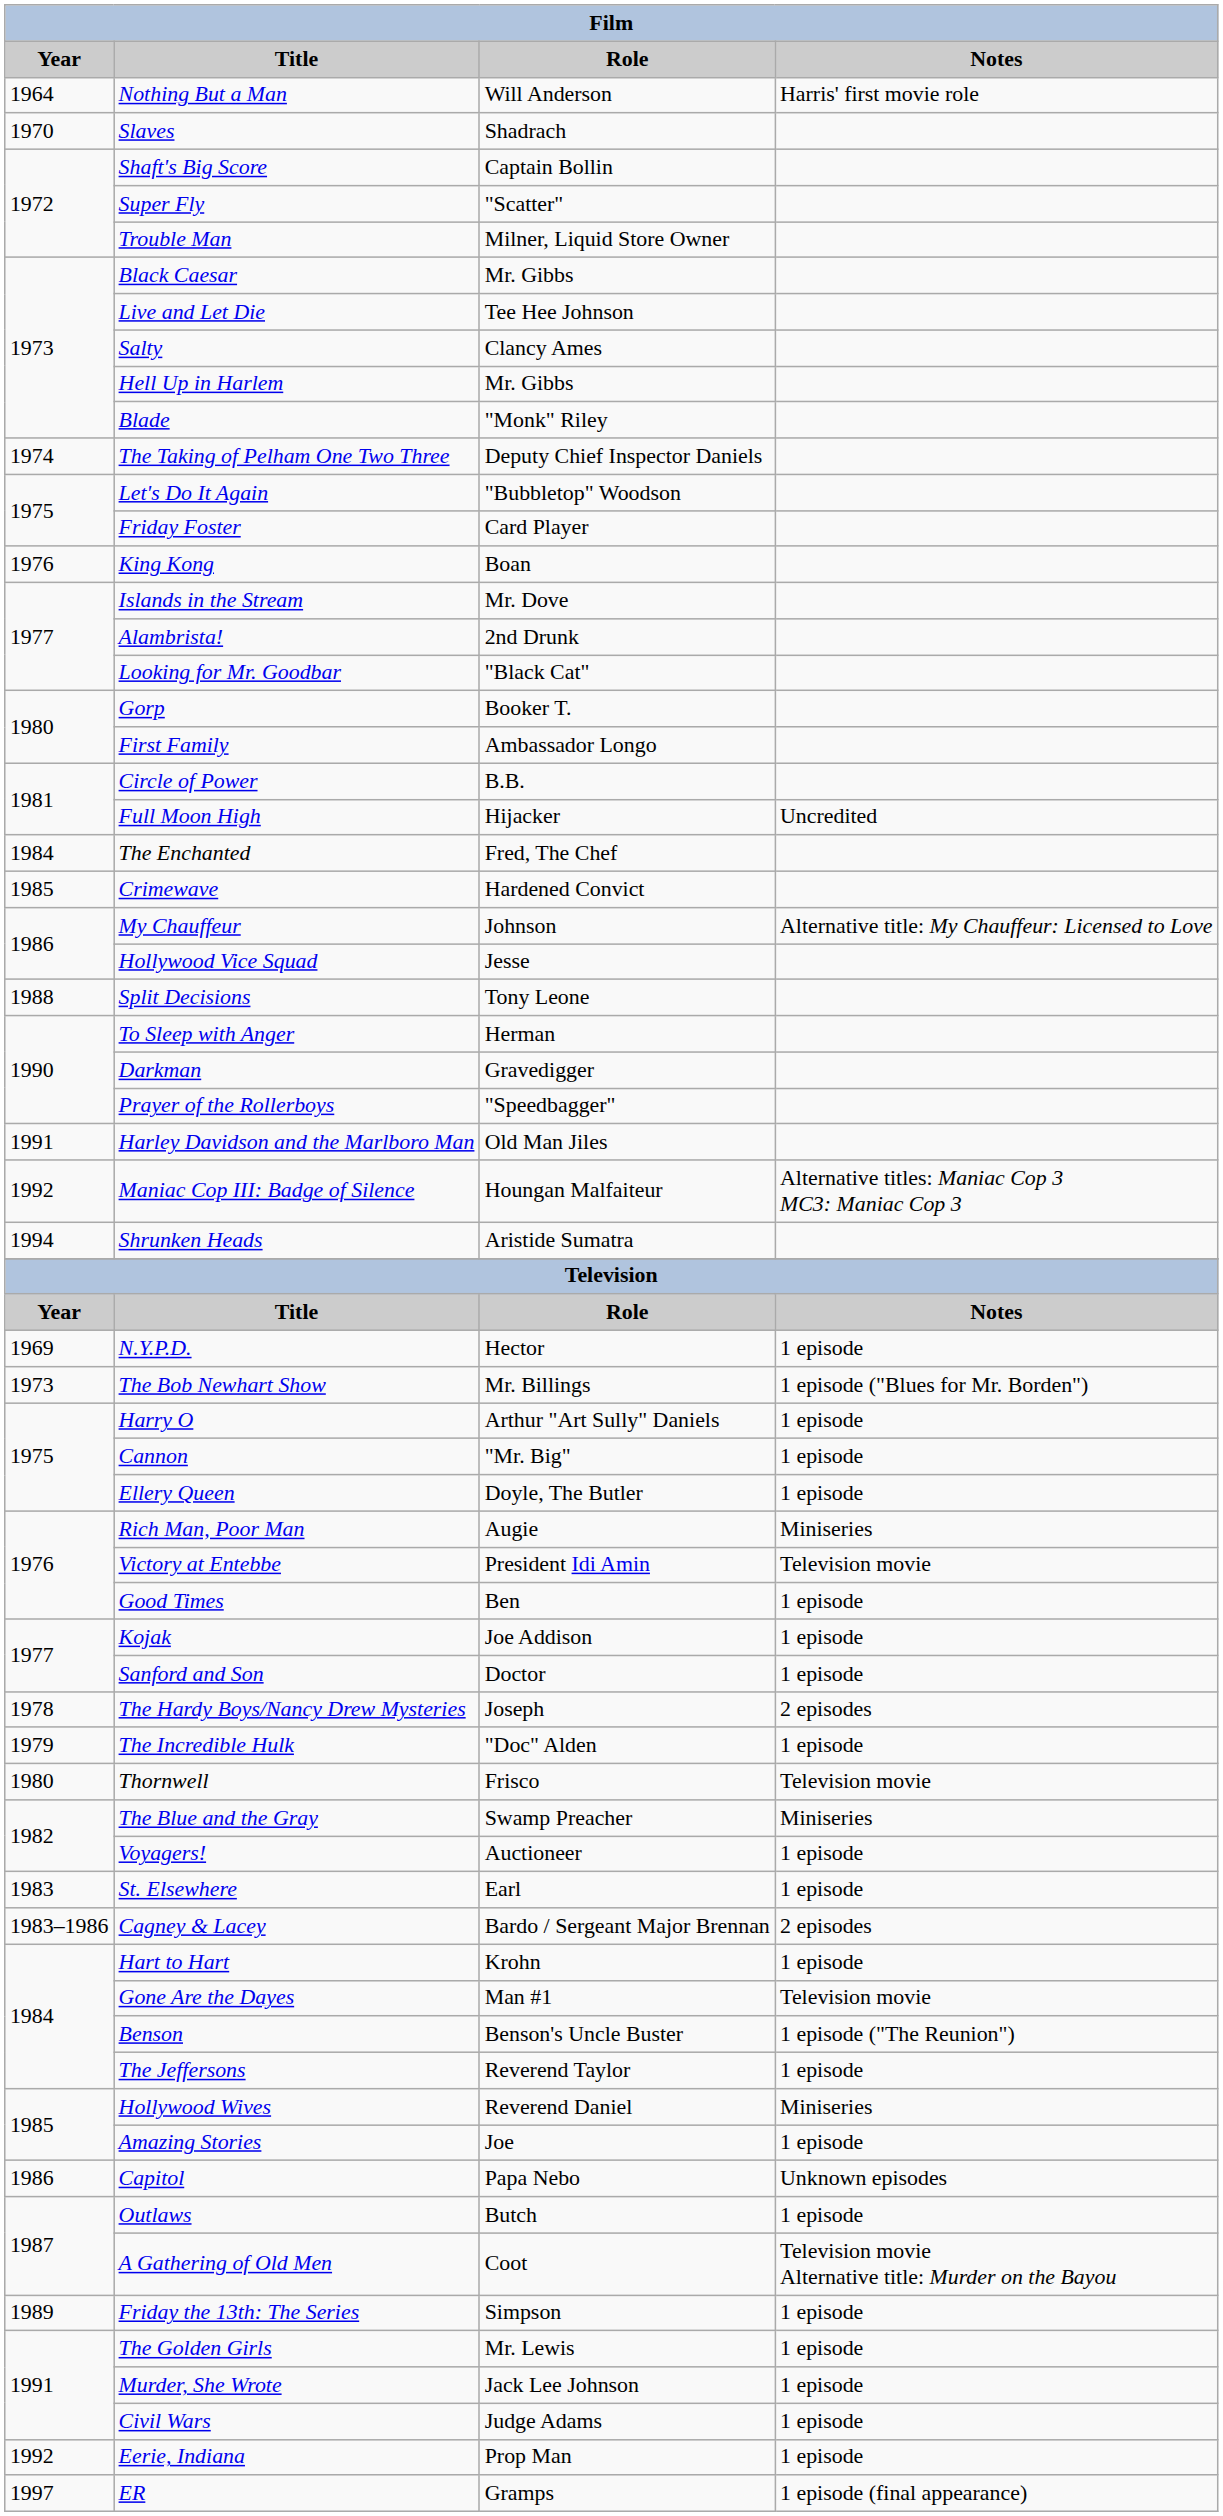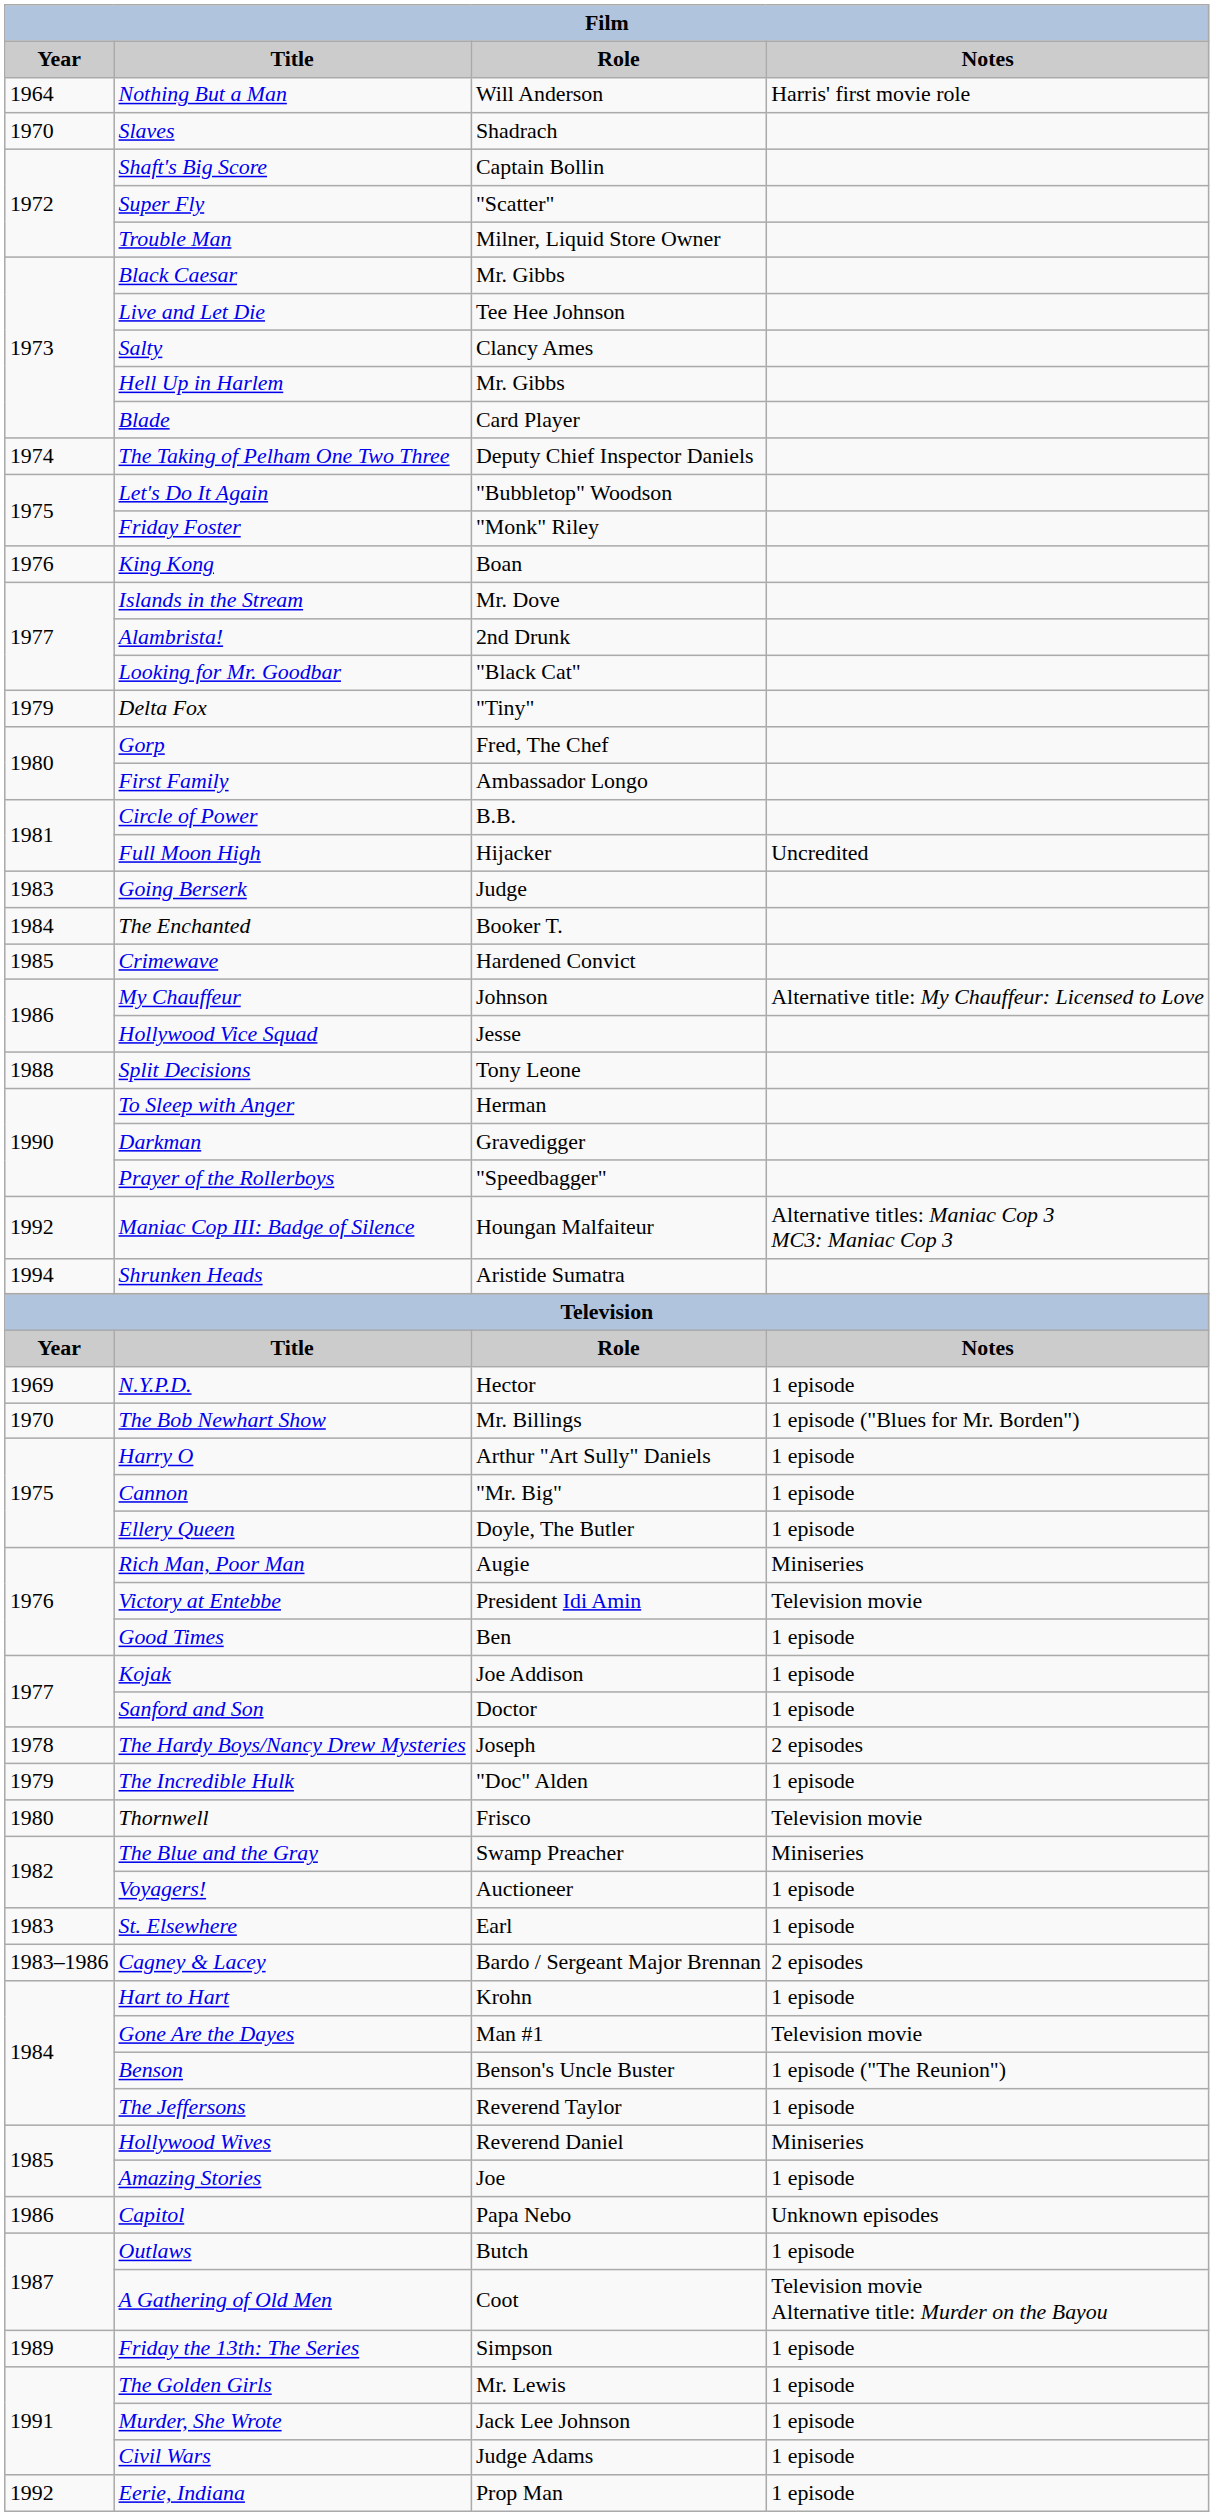Blade | Role: "Monk" Riley -> Card Player
Friday Foster | Role: Card Player -> "Monk" Riley
+ row: 1979 | Delta Fox | "Tiny"
Gorp | Role: Booker T. -> Fred, The Chef
+ row: 1983 | Going Berserk | Judge
The Enchanted | Role: Fred, The Chef -> Booker T.
- row: 1991 | Harley Davidson and the Marlboro Man | Old Man Jiles
The Bob Newhart Show | Year: 1973 -> 1970
- row: 1997 | ER | Gramps | 1 episode (final appearance)
